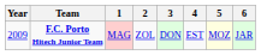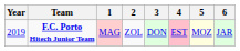F.C. Porto Hitech Junior Team | Year: 2009 -> 2019
F.C. Porto Hitech Junior Team | 4: no background -> pink background
